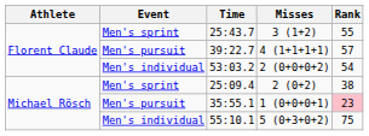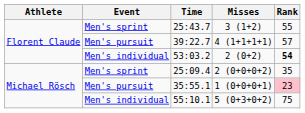53:03.2 | Misses: 2 (0+0+0+2) -> 2 (0+2)
53:03.2 | Rank: normal -> bold
25:09.4 | Misses: 2 (0+2) -> 2 (0+0+0+2)
25:09.4 | Rank: 38 -> 35
